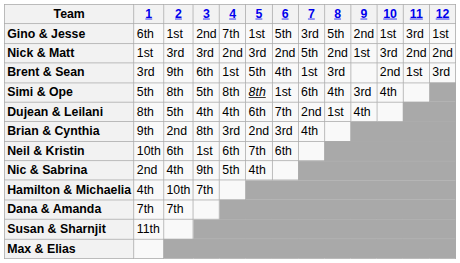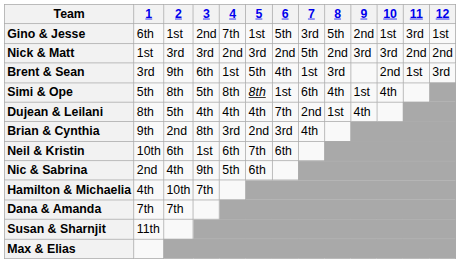Nick & Matt | 9: 1st -> 3rd
Simi & Ope | 9: 3rd -> 1st
Dujean & Leilani | 5: 6th -> 4th
Nic & Sabrina | 5: 4th -> 6th
